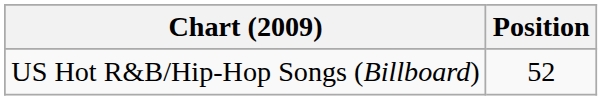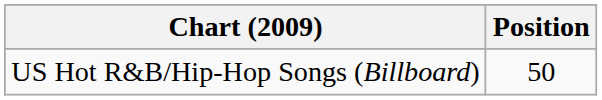US Hot R&B/Hip-Hop Songs (Billboard) | Position: 52 -> 50
